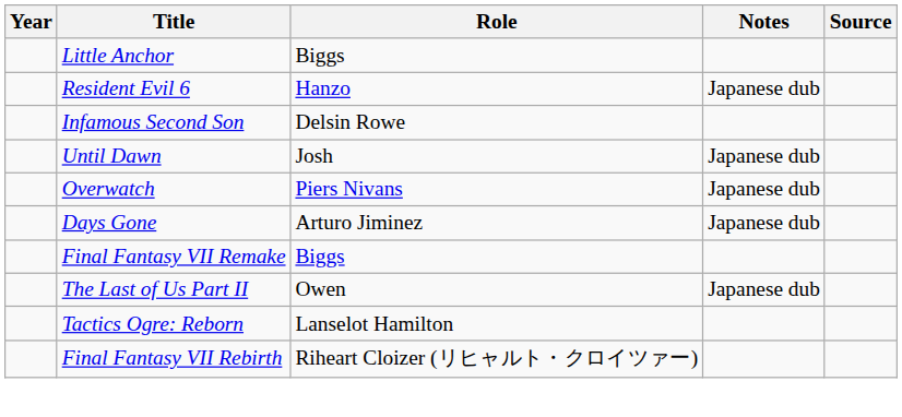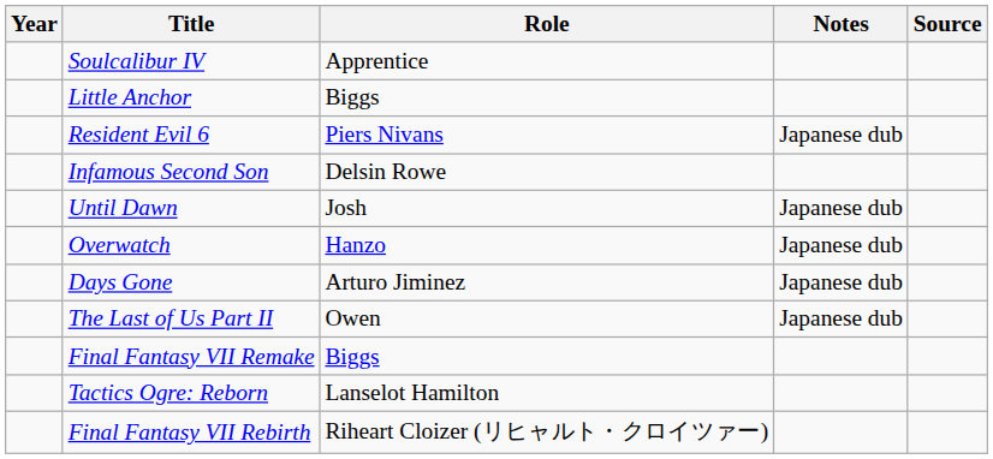+ row: Soulcalibur IV | Apprentice
Resident Evil 6 | Role: Hanzo -> Piers Nivans
Overwatch | Role: Piers Nivans -> Hanzo
rows swapped: Final Fantasy VII Remake <-> The Last of Us Part II
